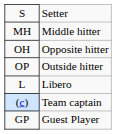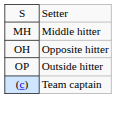- row: L | Libero
- row: GP | Guest Player
